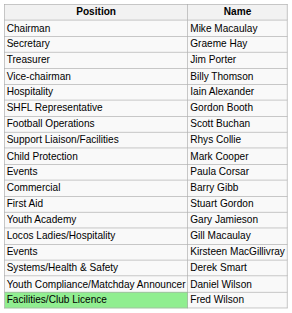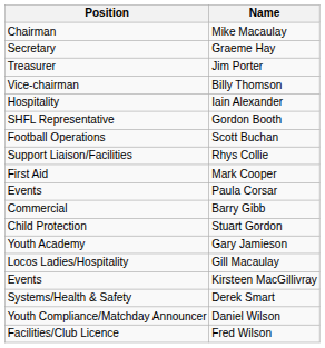Mark Cooper | Position: Child Protection -> First Aid
Stuart Gordon | Position: First Aid -> Child Protection
Fred Wilson | Position: lightgreen background -> no background
